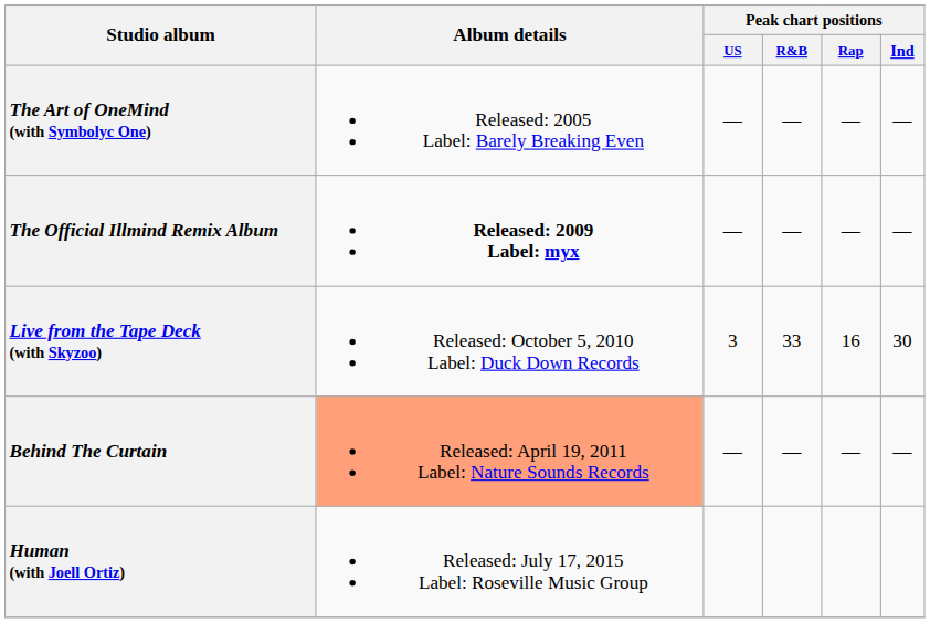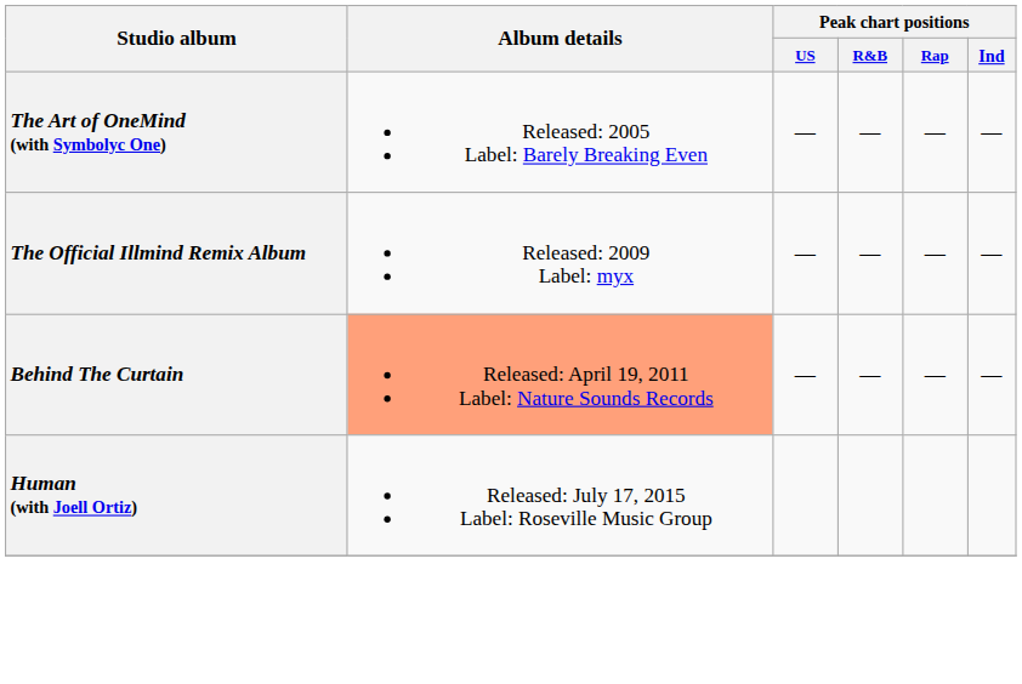The Official Illmind Remix Album | Album details: bold -> normal
- row: Live from the Tape Deck (with Skyzoo) | Released: October 5, 2010 Label: Duck Down Records | 3 | 33 | 16 | 30
